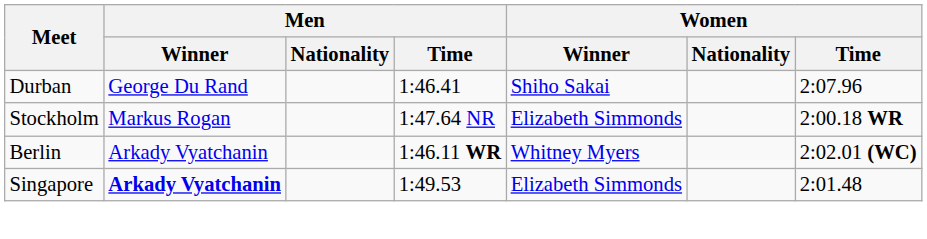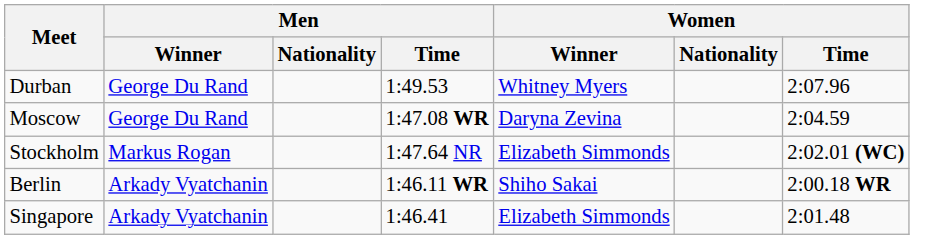Durban | Men / Time: 1:46.41 -> 1:49.53
Durban | Women / Winner: Shiho Sakai -> Whitney Myers
+ row: Moscow | George Du Rand | 1:47.08 WR | Daryna Zevina | 2:04.59
Stockholm | Women / Time: 2:00.18 WR -> 2:02.01 (WC)
Berlin | Women / Winner: Whitney Myers -> Shiho Sakai
Berlin | Women / Time: 2:02.01 (WC) -> 2:00.18 WR
Singapore | Men / Winner: bold -> normal
Singapore | Men / Time: 1:49.53 -> 1:46.41
